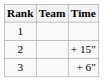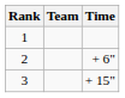2 | Time: + 15" -> + 6"
3 | Time: + 6" -> + 15"
